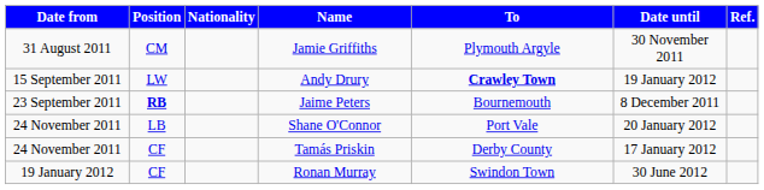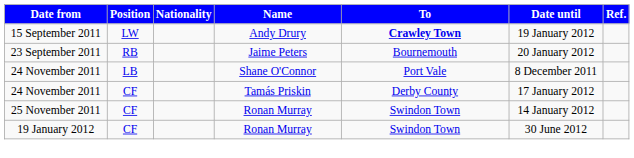- row: 31 August 2011 | CM | Jamie Griffiths | Plymouth Argyle | 30 November 2011
23 September 2011 | Position: bold -> normal
23 September 2011 | Date until: 8 December 2011 -> 20 January 2012
24 November 2011 / Shane O'Connor | Date until: 20 January 2012 -> 8 December 2011
+ row: 25 November 2011 | CF | Ronan Murray | Swindon Town | 14 January 2012
